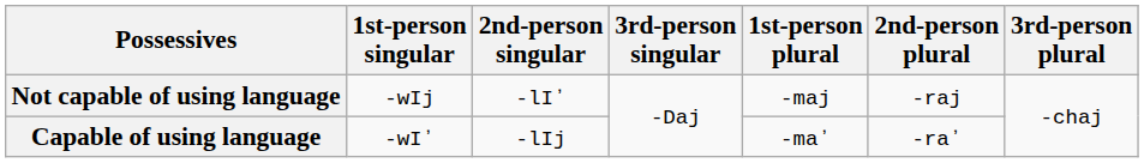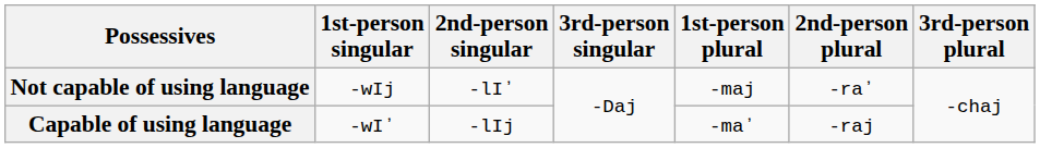Not capable of using language | 2nd-person plural: -raj -> -raʼ
Capable of using language | 2nd-person plural: -raʼ -> -raj
